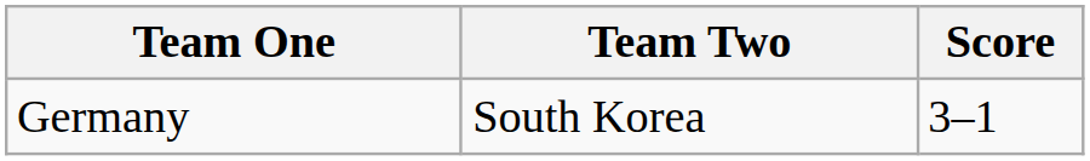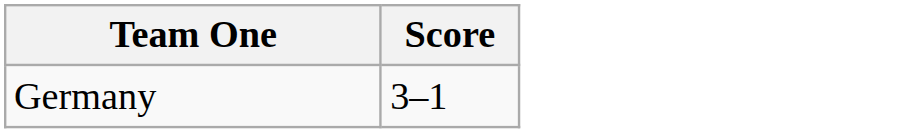- column: Team Two | South Korea
